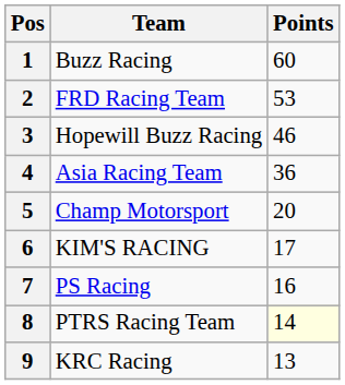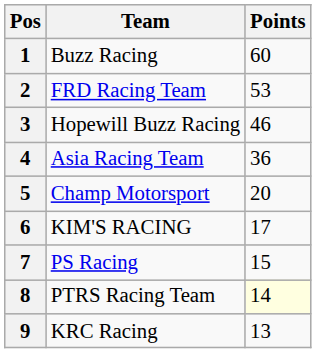7 | Points: 16 -> 15
